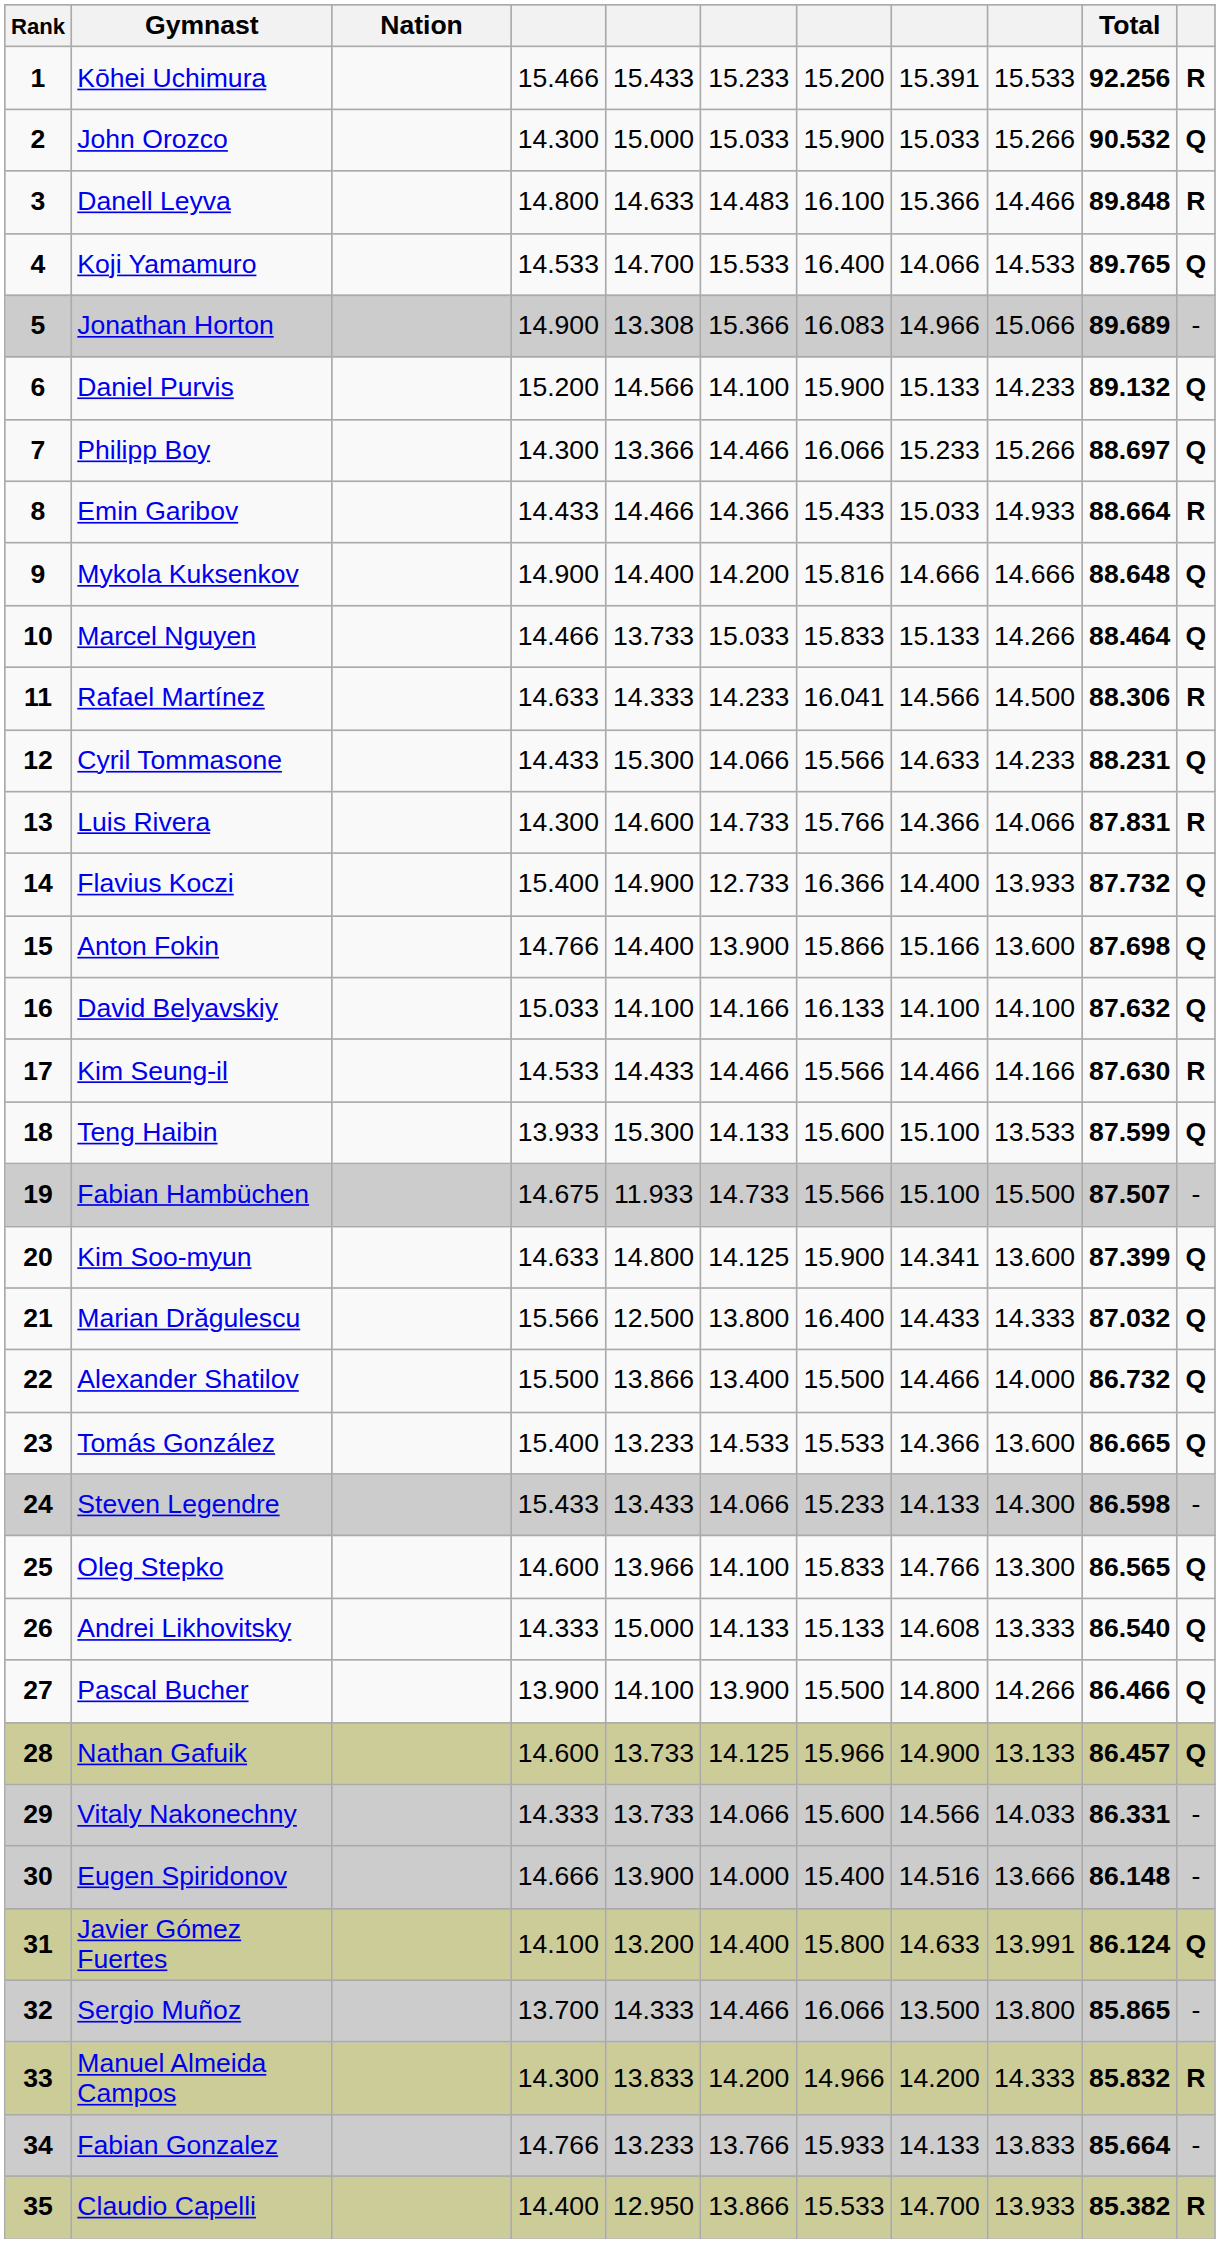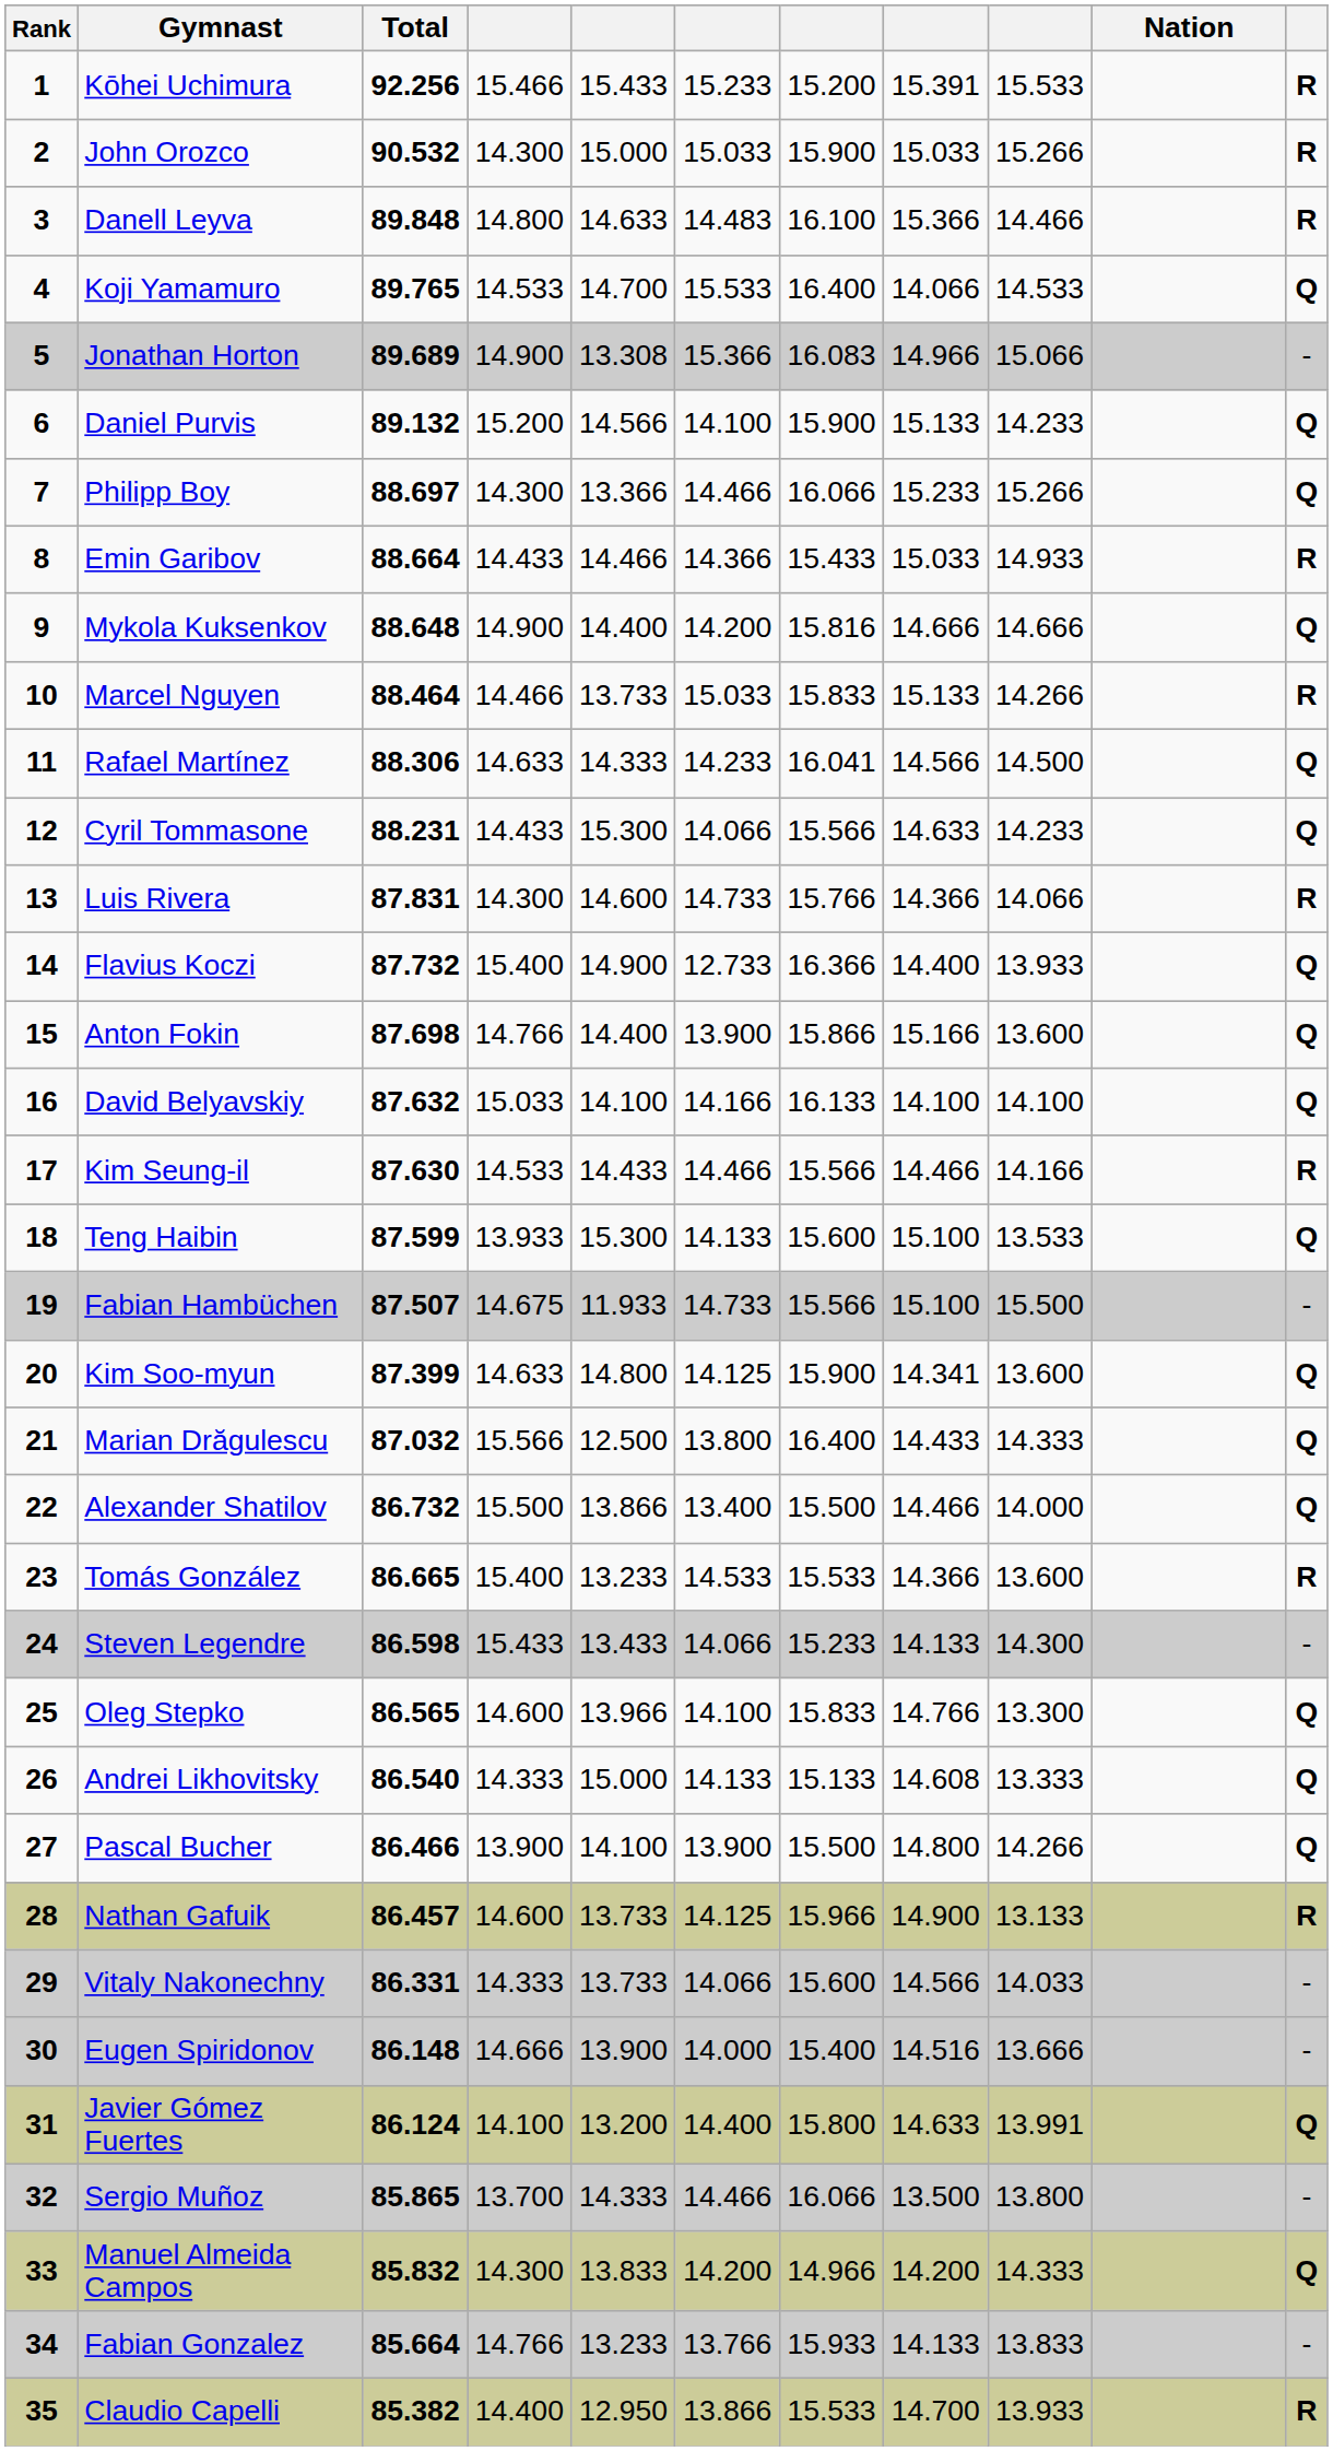columns swapped: Nation <-> Total
John Orozco | column 11: Q -> R
Marcel Nguyen | column 11: Q -> R
Rafael Martínez | column 11: R -> Q
Tomás González | column 11: Q -> R
Nathan Gafuik | column 11: Q -> R
Manuel Almeida Campos | column 11: R -> Q
